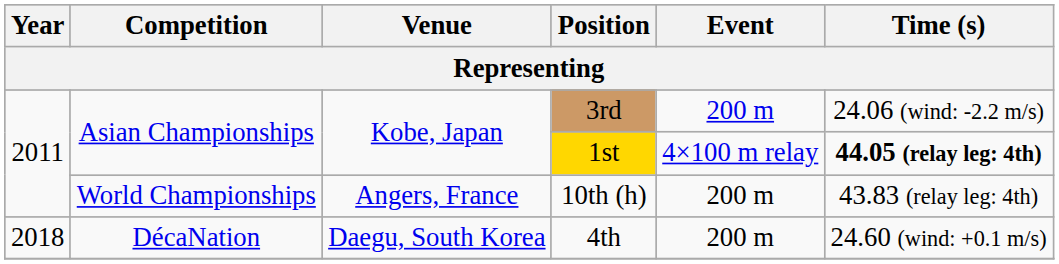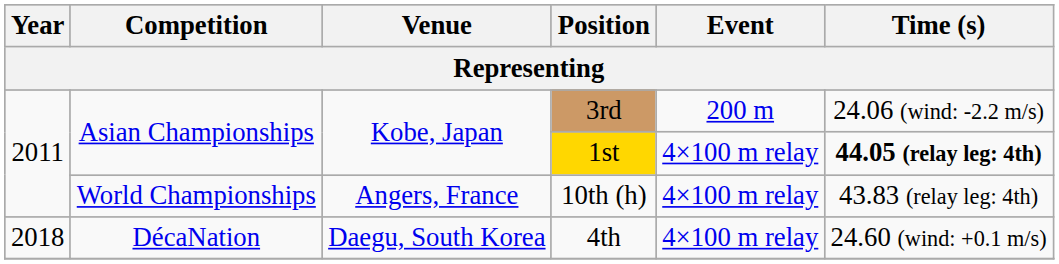10th (h) | Event: 200 m -> 4×100 m relay
4th | Event: 200 m -> 4×100 m relay
